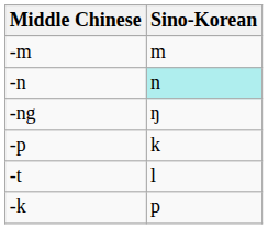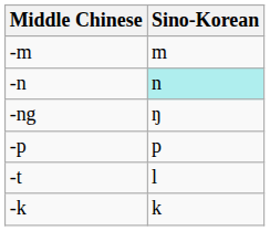-p | Sino-Korean: k -> p
-k | Sino-Korean: p -> k
